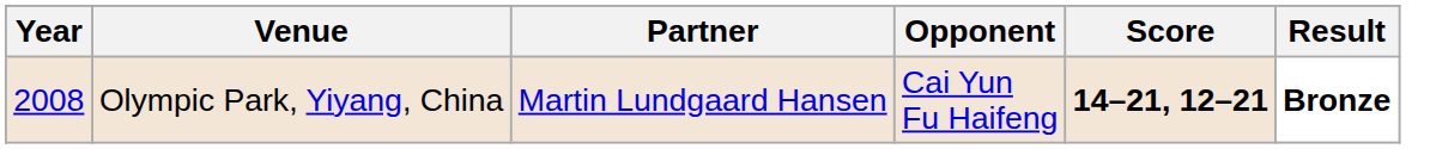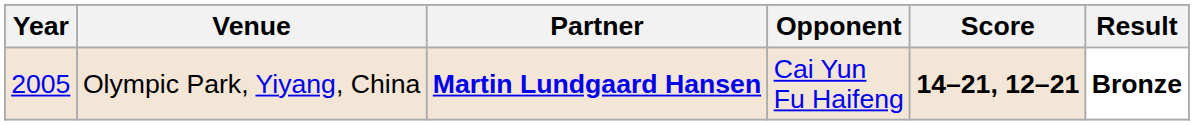Olympic Park, Yiyang, China | Year: 2008 -> 2005
Olympic Park, Yiyang, China | Partner: normal -> bold
